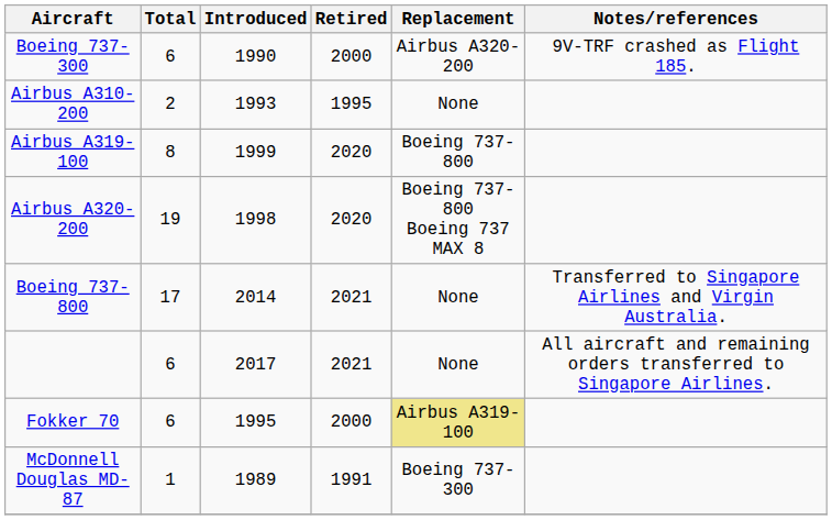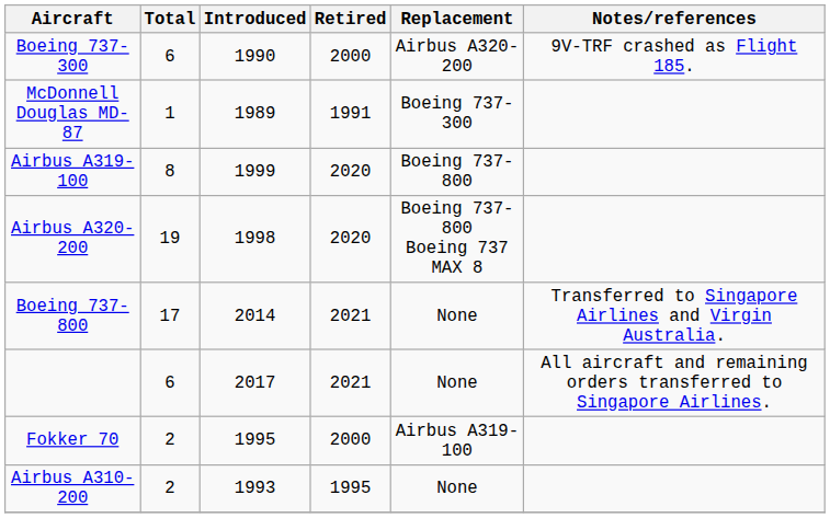rows swapped: Airbus A310-200 <-> McDonnell Douglas MD-87
Fokker 70 | Total: 6 -> 2
Fokker 70 | Replacement: khaki background -> no background
